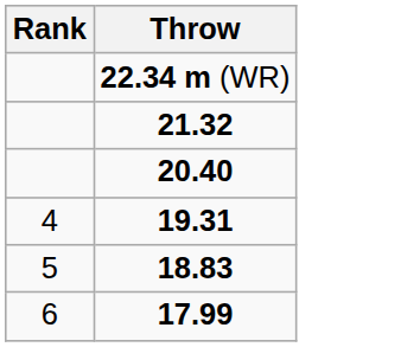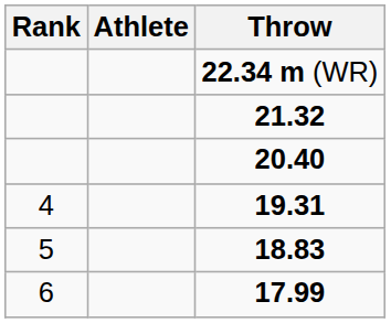+ column: Athlete
